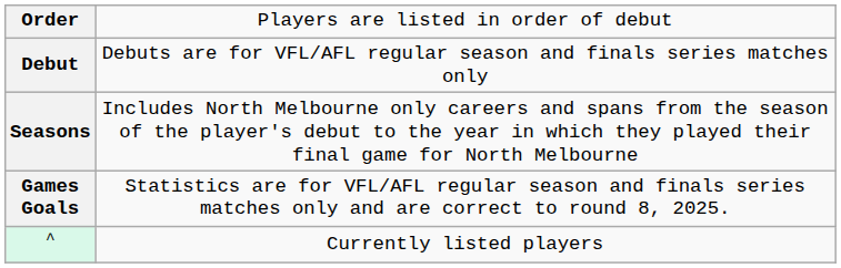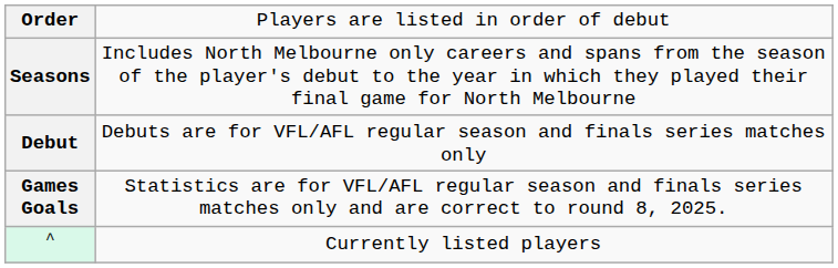rows swapped: Seasons <-> Debut
